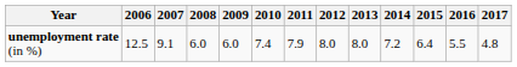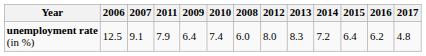columns swapped: 2008 <-> 2011
unemployment rate (in %) | 2009: 6.0 -> 6.4
unemployment rate (in %) | 2013: 8.0 -> 8.3
unemployment rate (in %) | 2016: 5.5 -> 6.2
